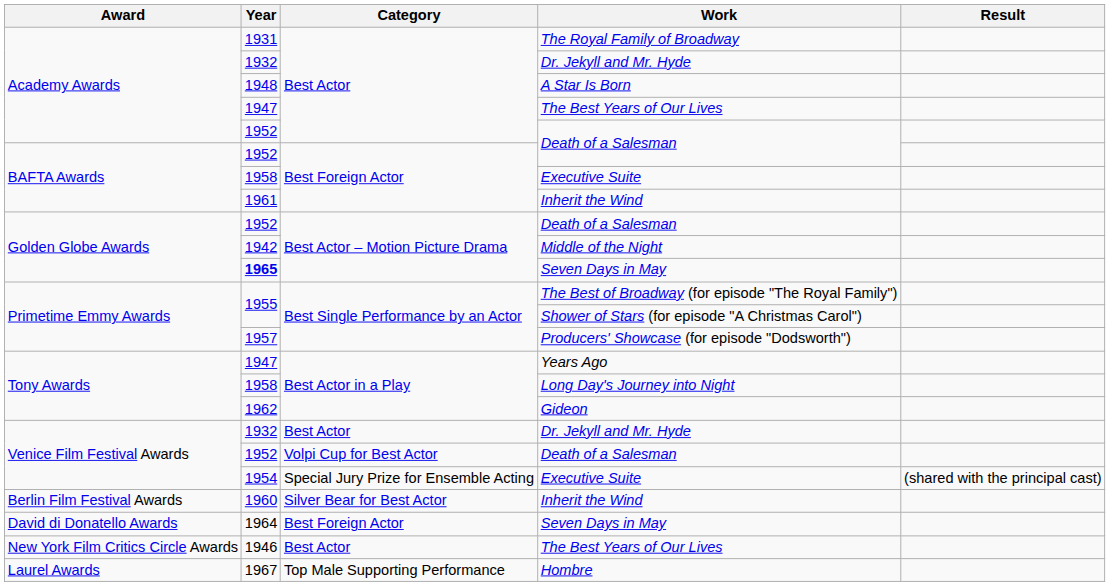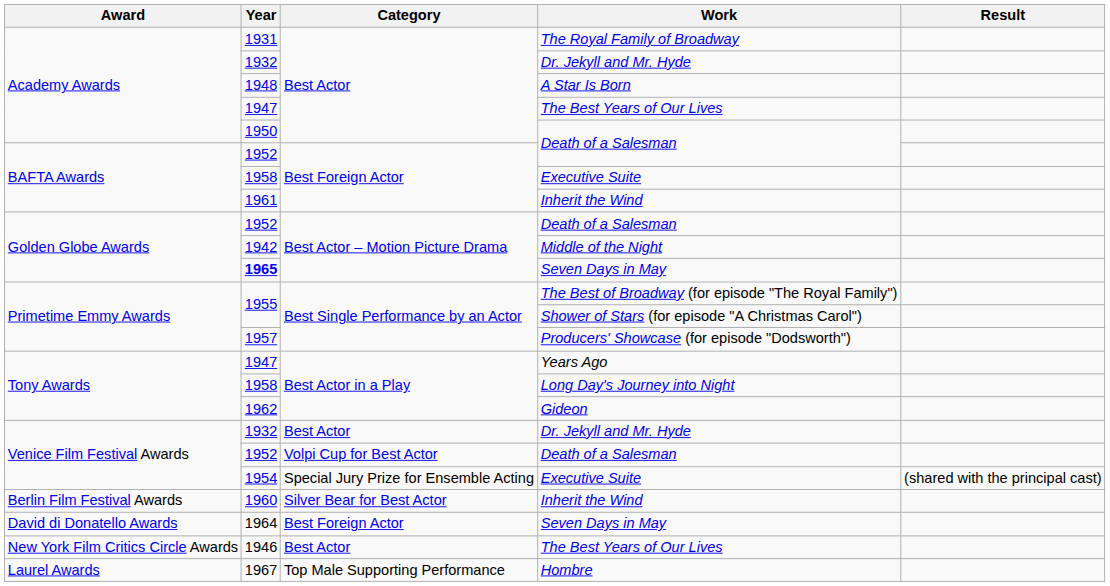Academy Awards / Death of a Salesman | Year: 1952 -> 1950
